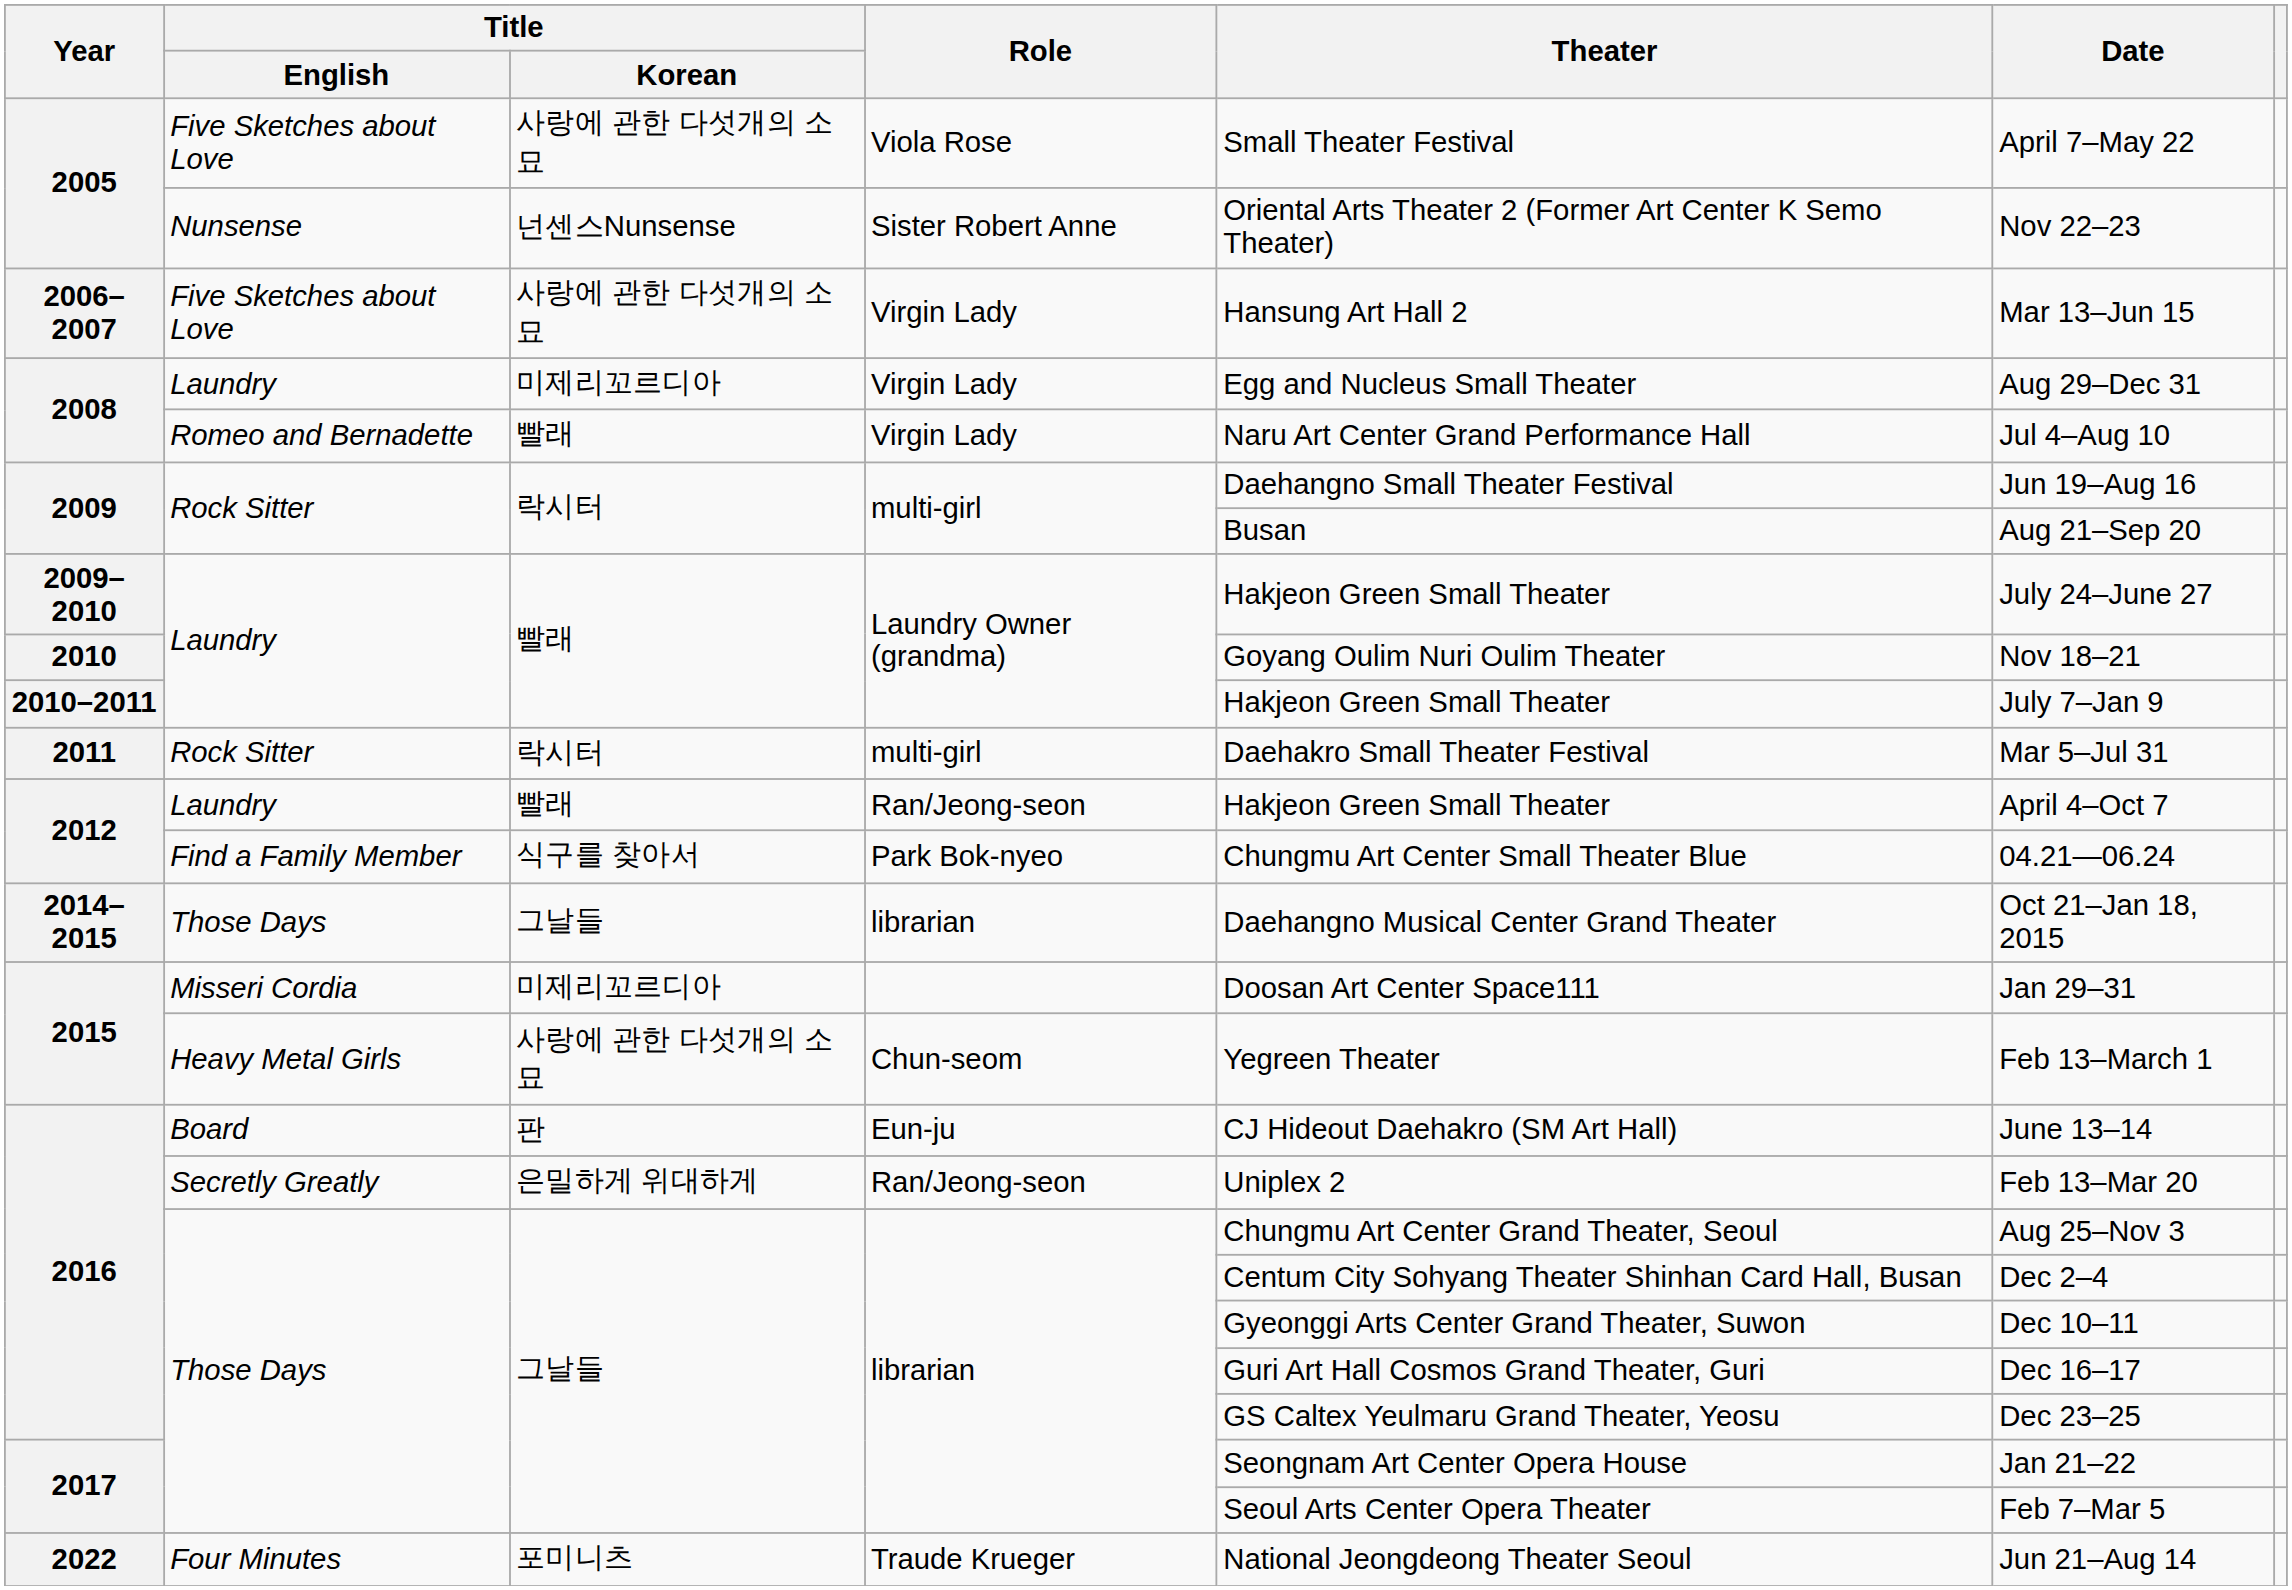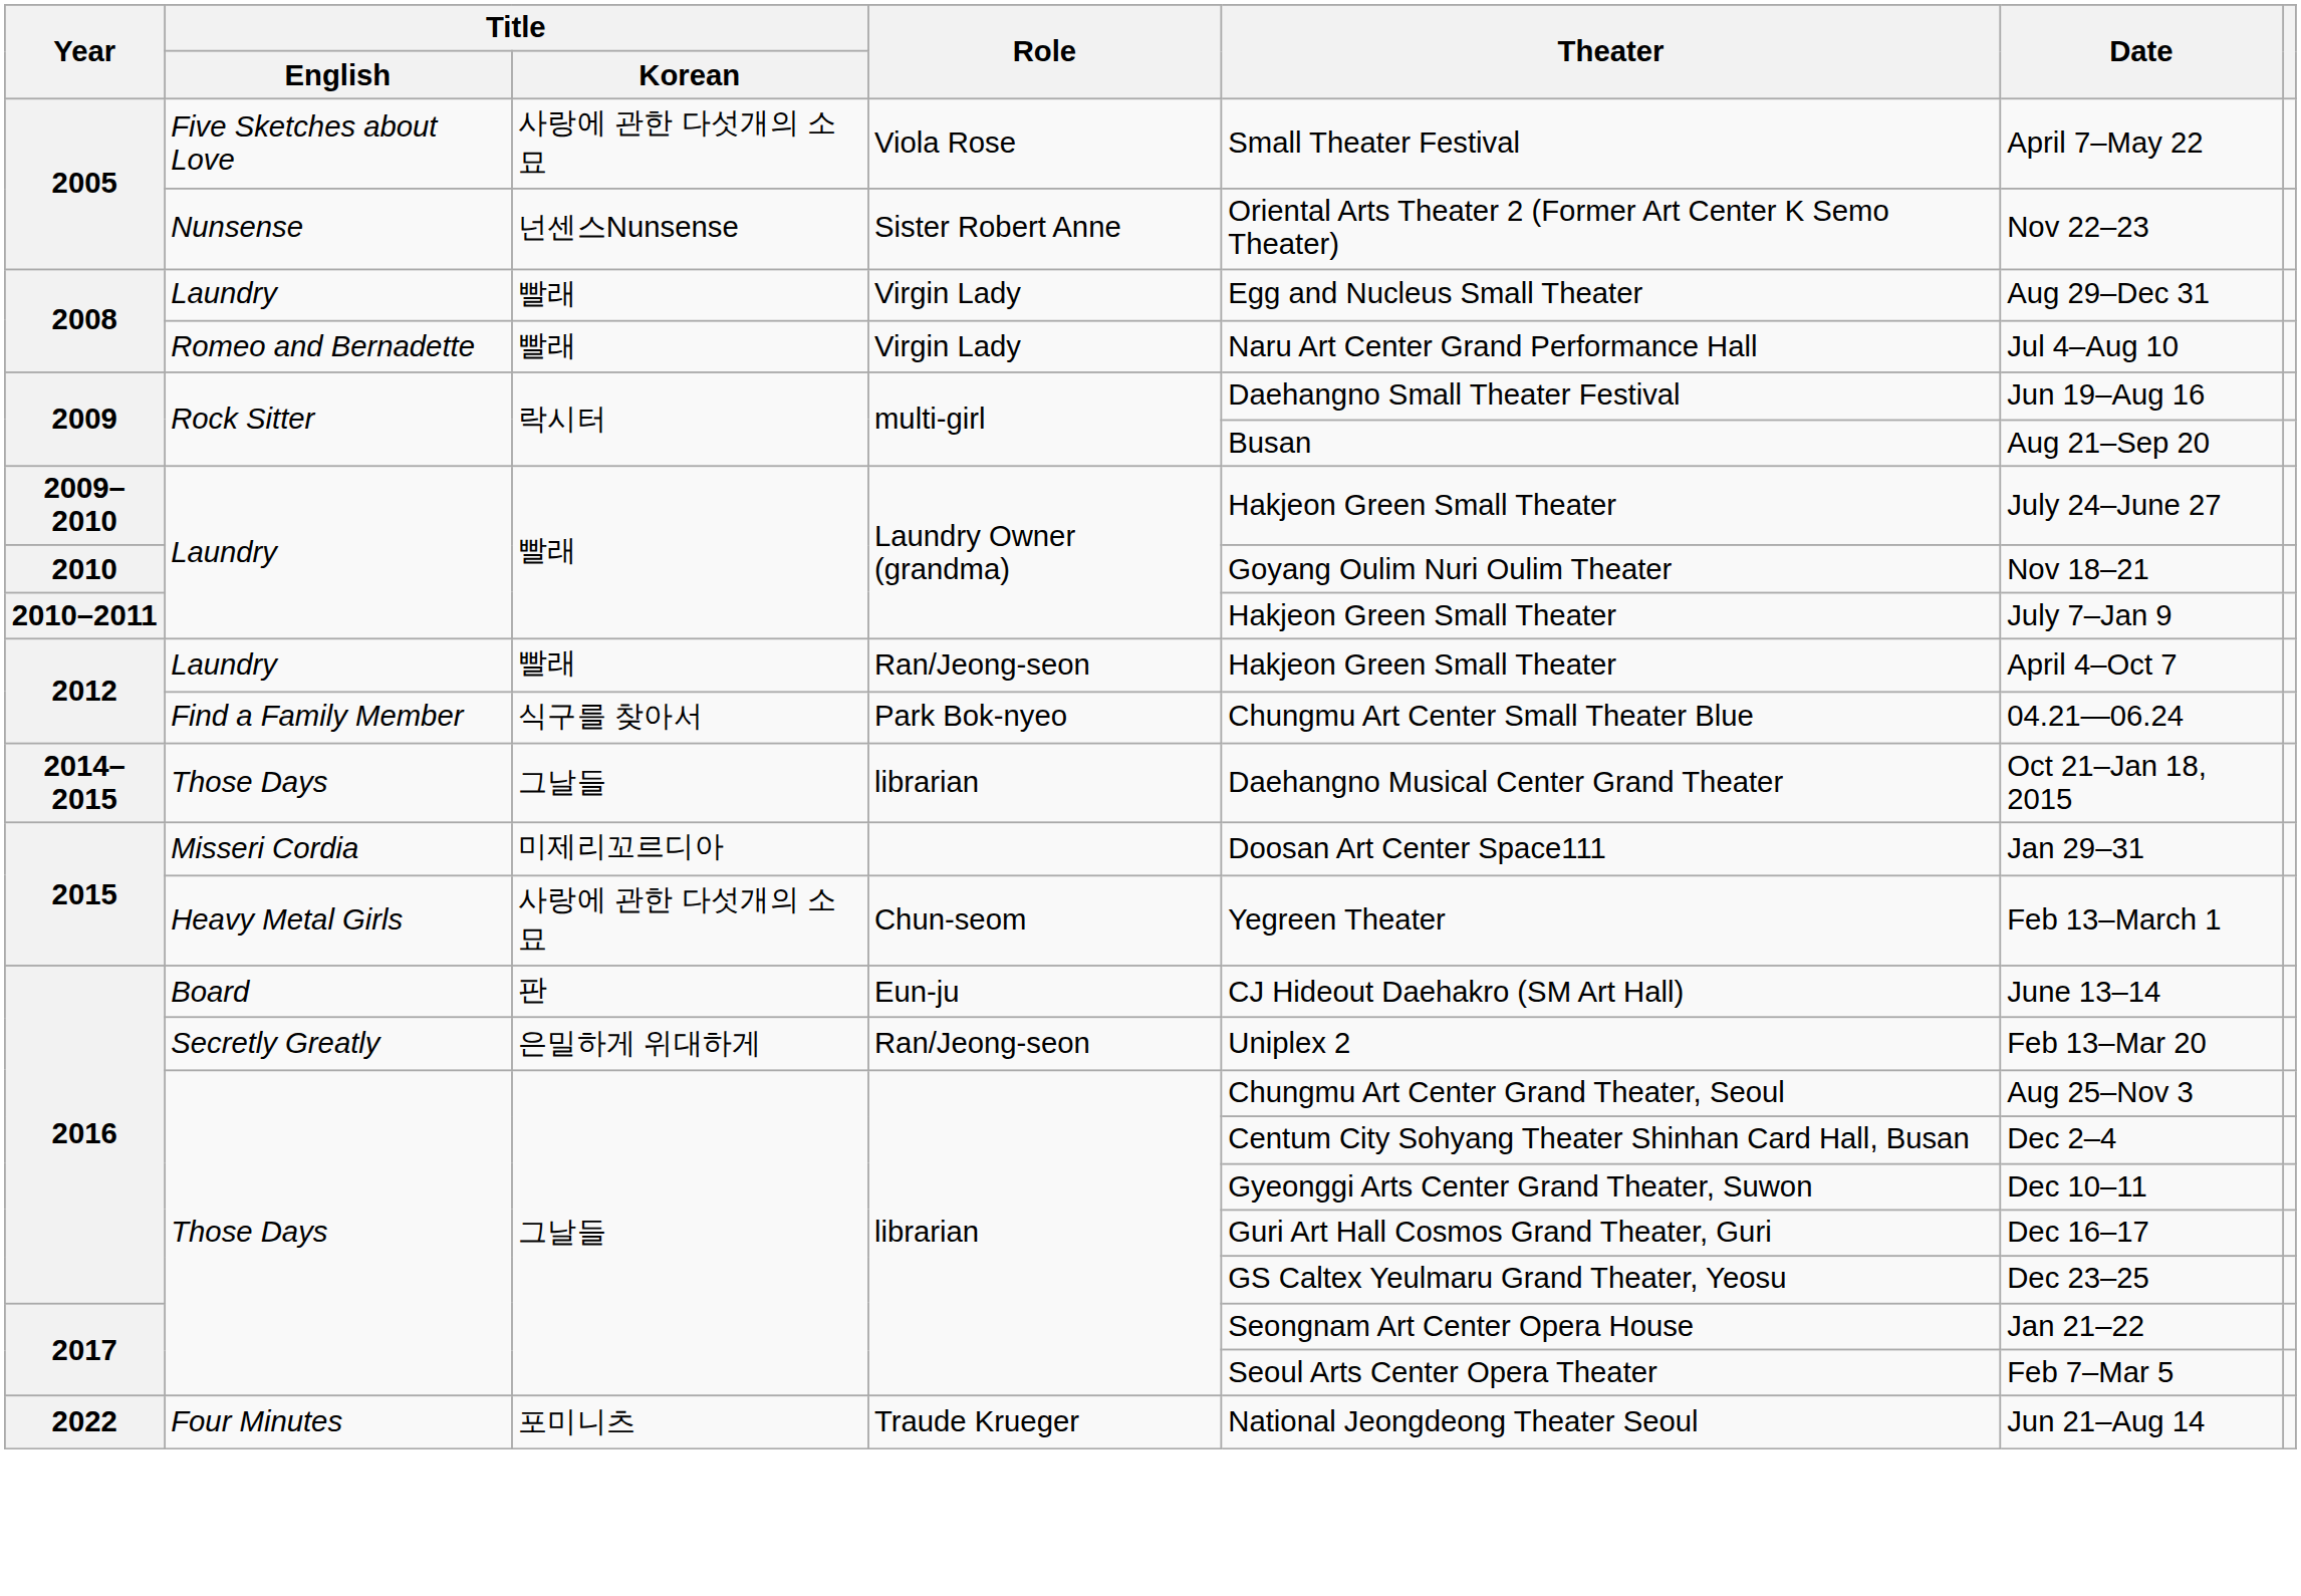- row: 2006–2007 | Five Sketches about Love | 사랑에 관한 다섯개의 소묘 | Virgin Lady | Hansung Art Hall 2 | Mar 13–Jun 15
2008 / Laundry | Title / Korean: 미제리꼬르디아 -> 빨래
- row: 2011 | Rock Sitter | 락시터 | multi-girl | Daehakro Small Theater Festival | Mar 5–Jul 31
